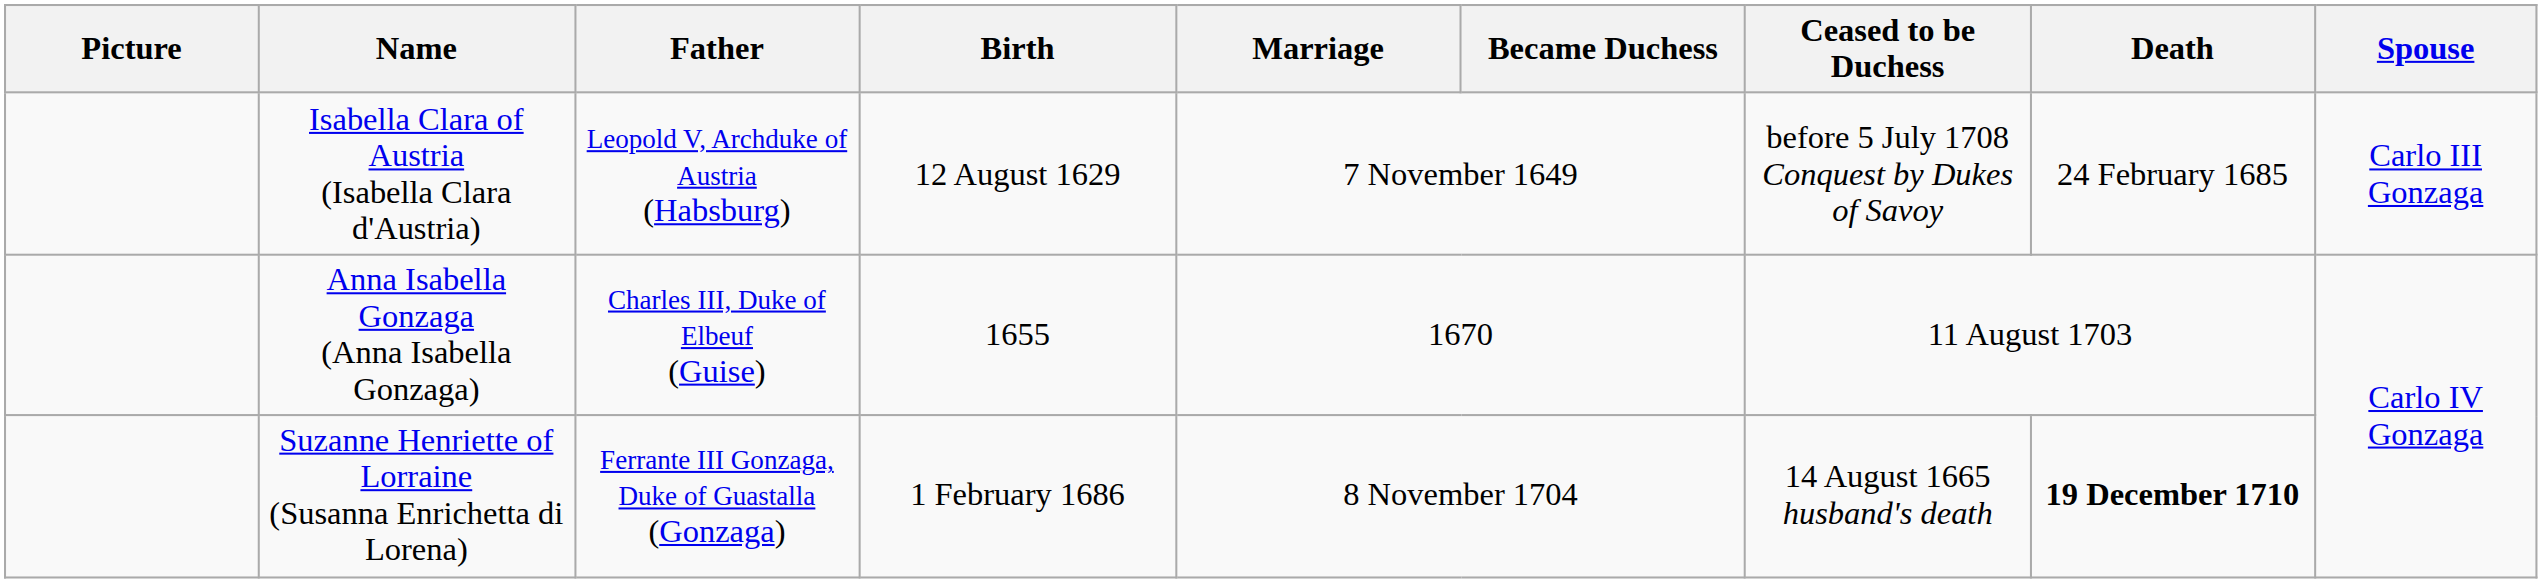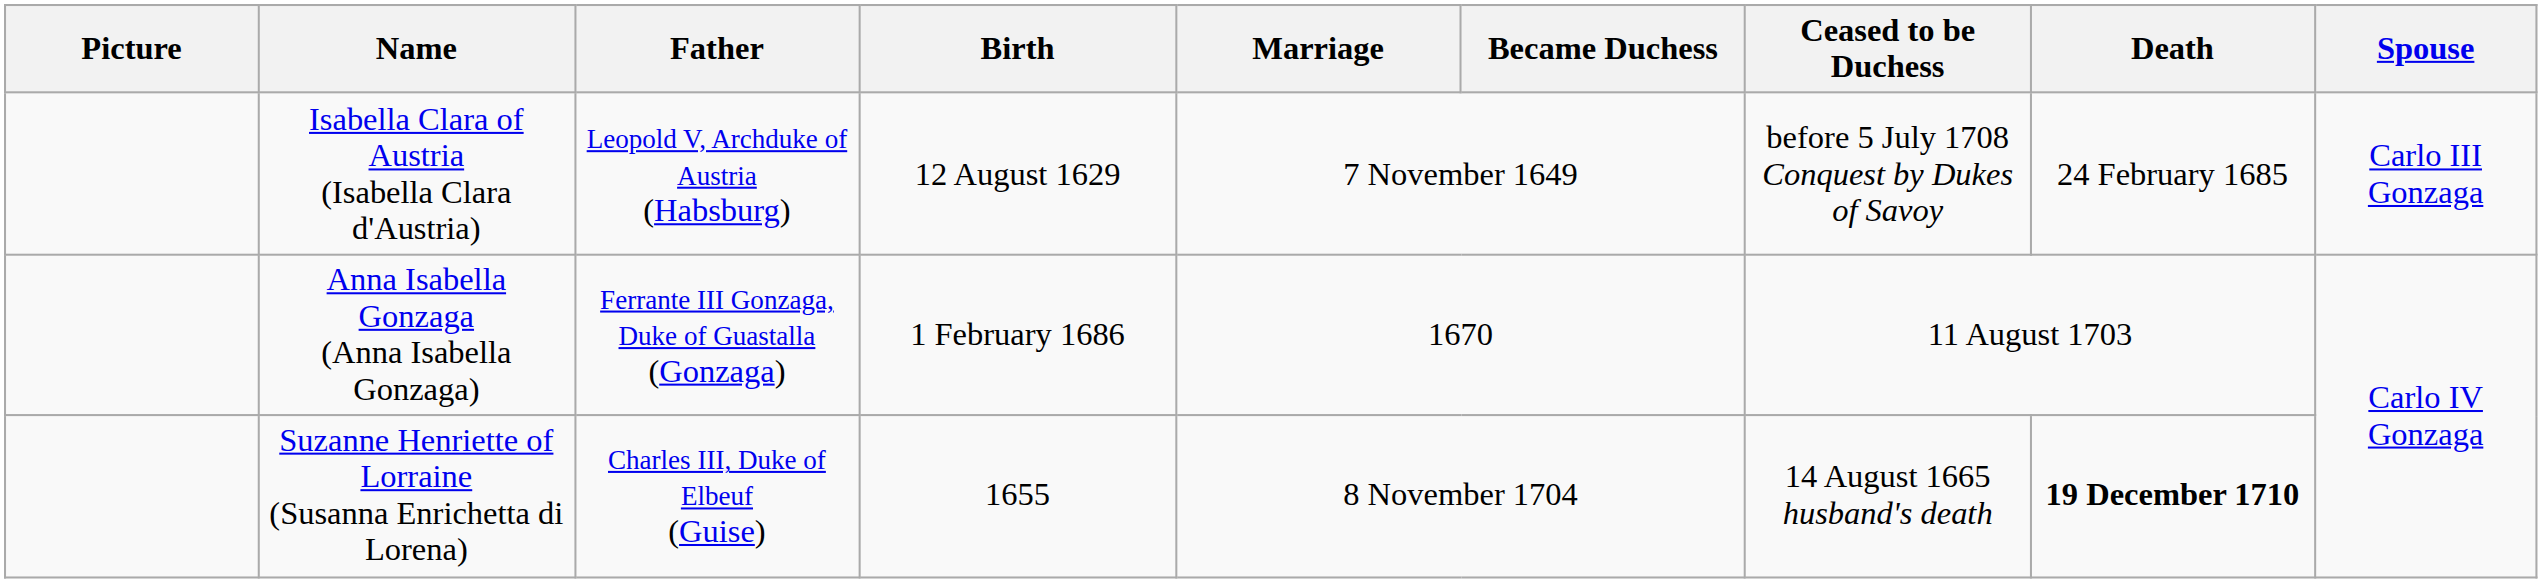Anna Isabella Gonzaga (Anna Isabella Gonzaga) | Father: Charles III, Duke of Elbeuf (Guise) -> Ferrante III Gonzaga, Duke of Guastalla (Gonzaga)
Anna Isabella Gonzaga (Anna Isabella Gonzaga) | Birth: 1655 -> 1 February 1686
Suzanne Henriette of Lorraine (Susanna Enrichetta di Lorena) | Father: Ferrante III Gonzaga, Duke of Guastalla (Gonzaga) -> Charles III, Duke of Elbeuf (Guise)
Suzanne Henriette of Lorraine (Susanna Enrichetta di Lorena) | Birth: 1 February 1686 -> 1655
